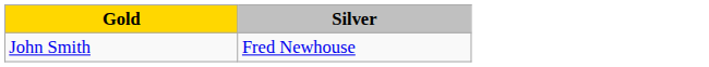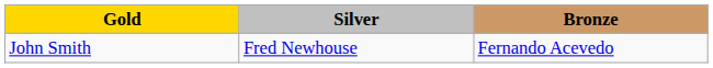+ column: Bronze | Fernando Acevedo
